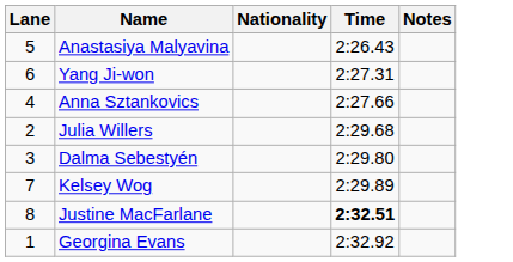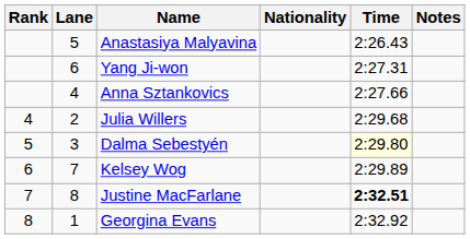+ column: Rank | 4 | 5 | 6 | 7 | 8
Dalma Sebestyén | Time: no background -> lightyellow background
